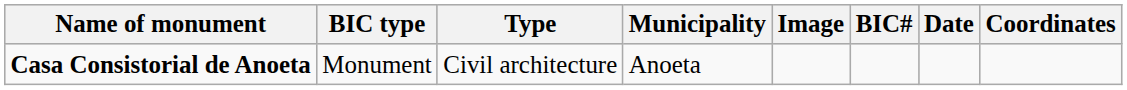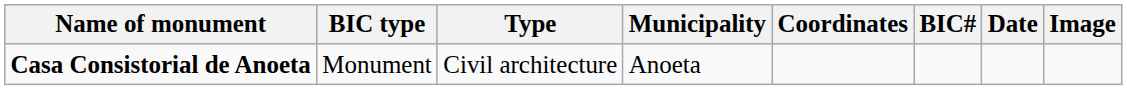columns swapped: Coordinates <-> Image
